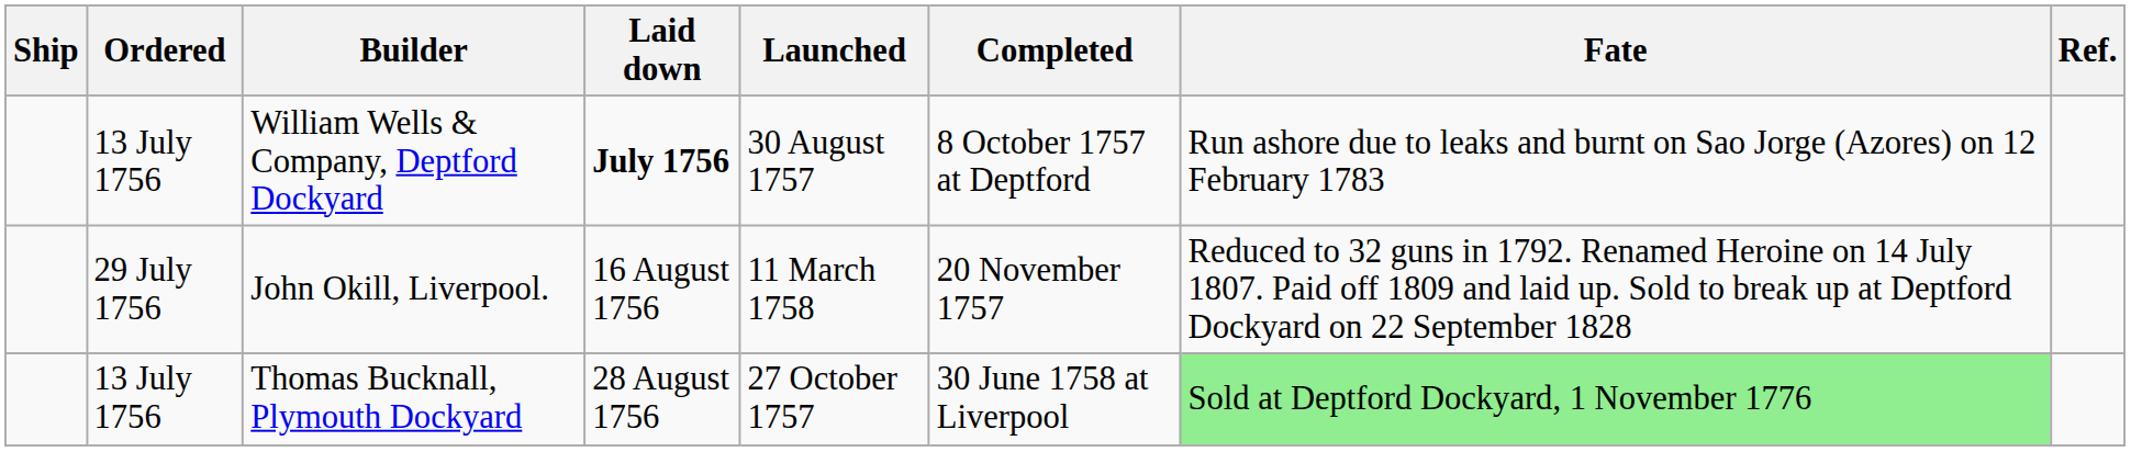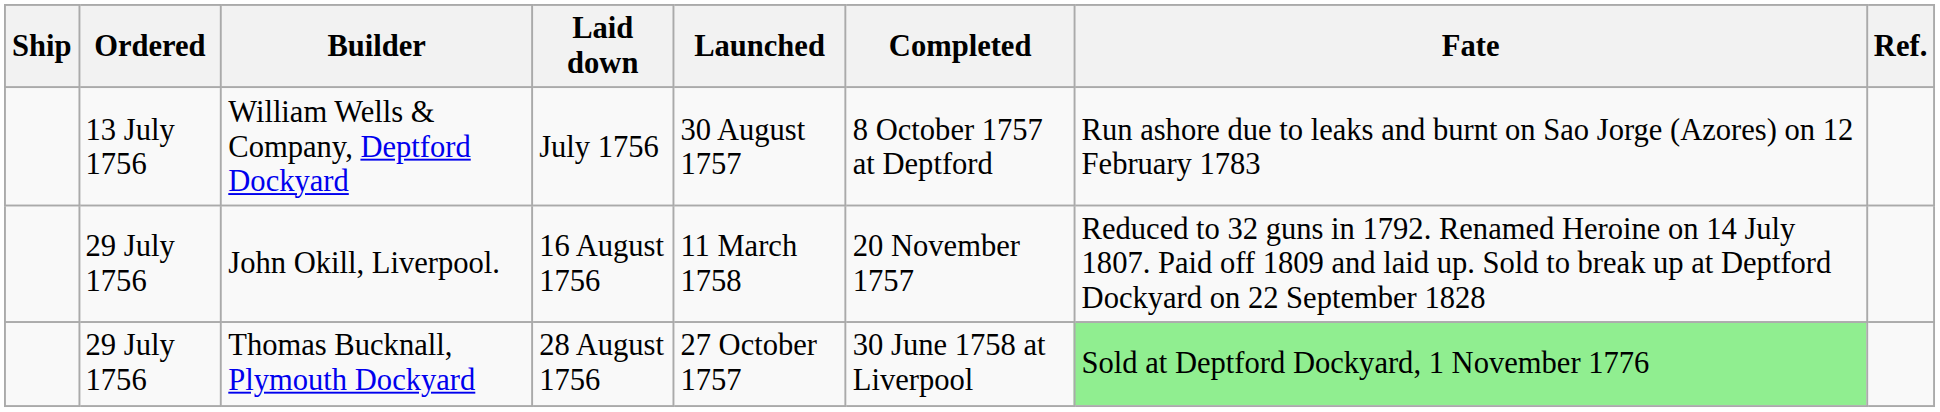William Wells & Company, Deptford Dockyard | Laid down: bold -> normal
Thomas Bucknall, Plymouth Dockyard | Ordered: 13 July 1756 -> 29 July 1756
